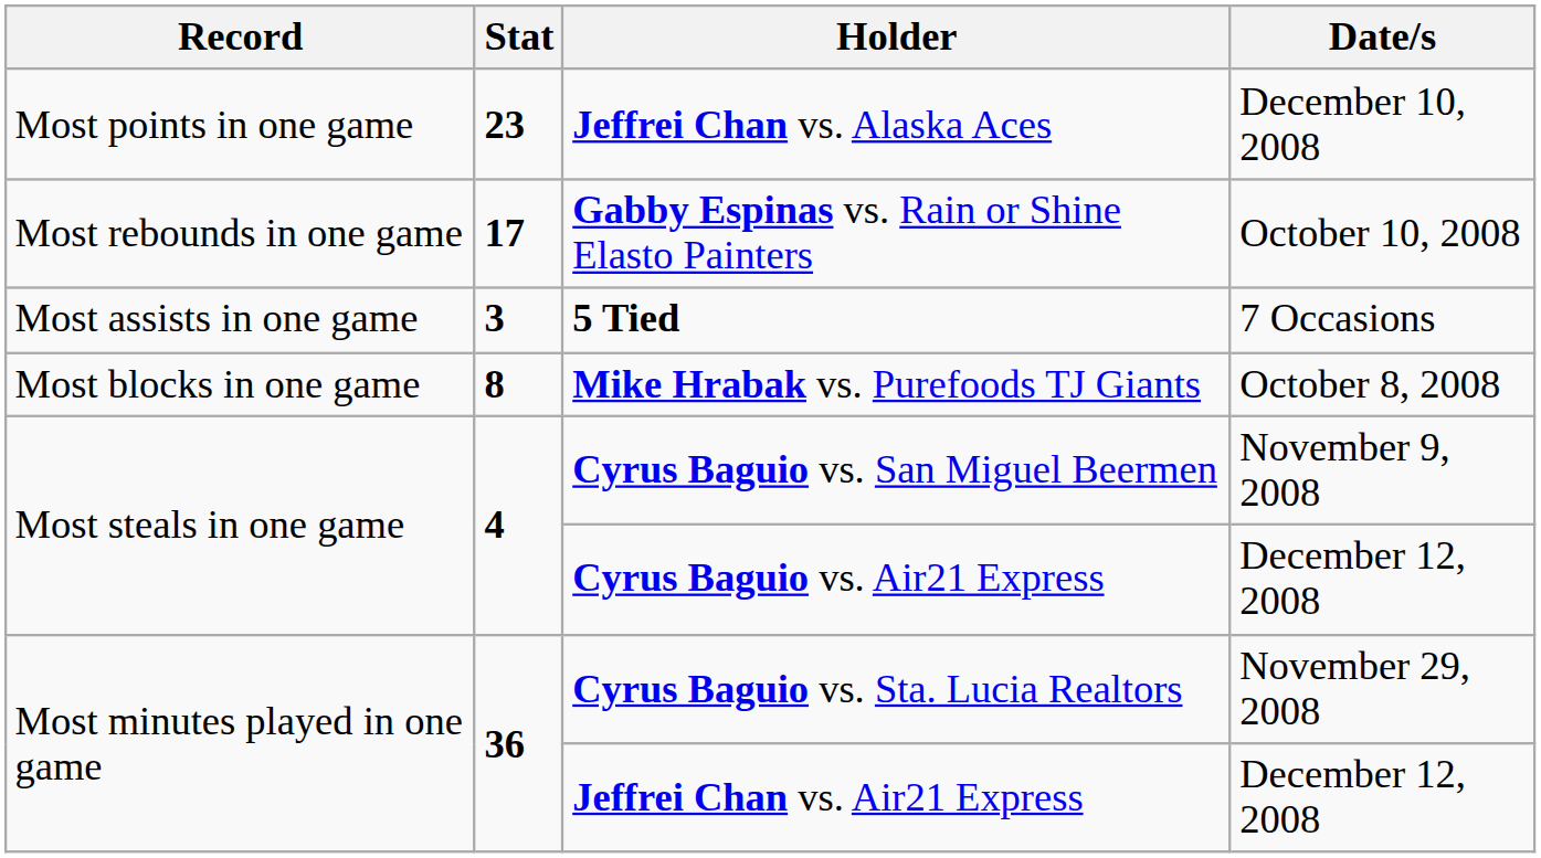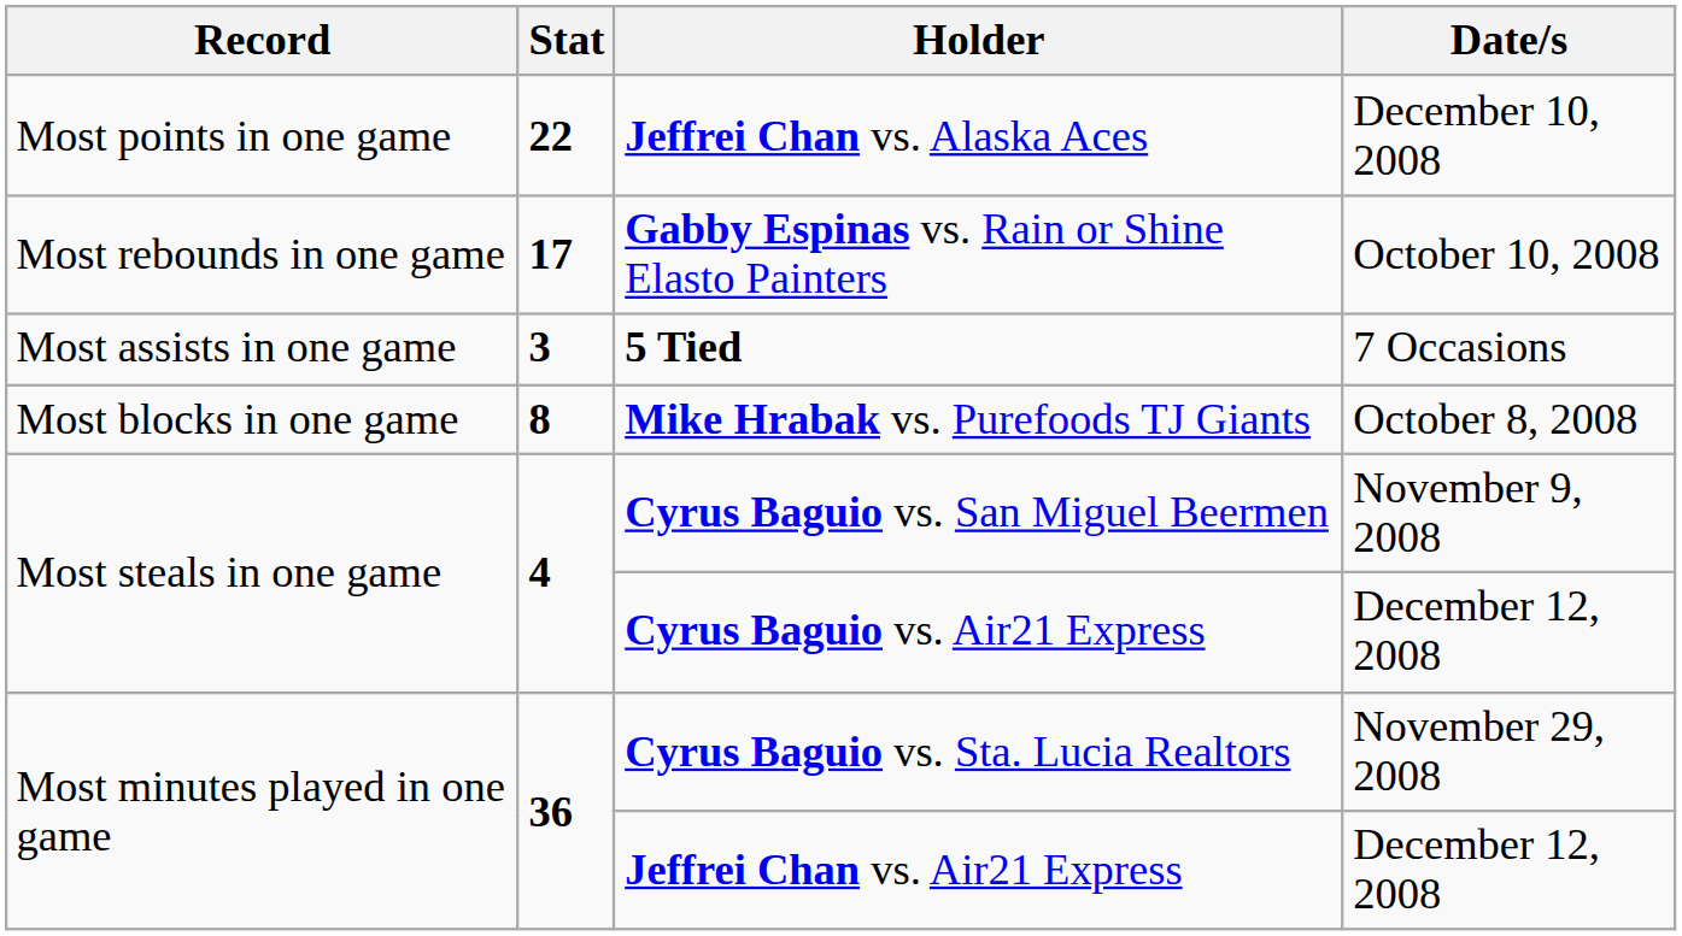Jeffrei Chan vs. Alaska Aces | Stat: 23 -> 22
